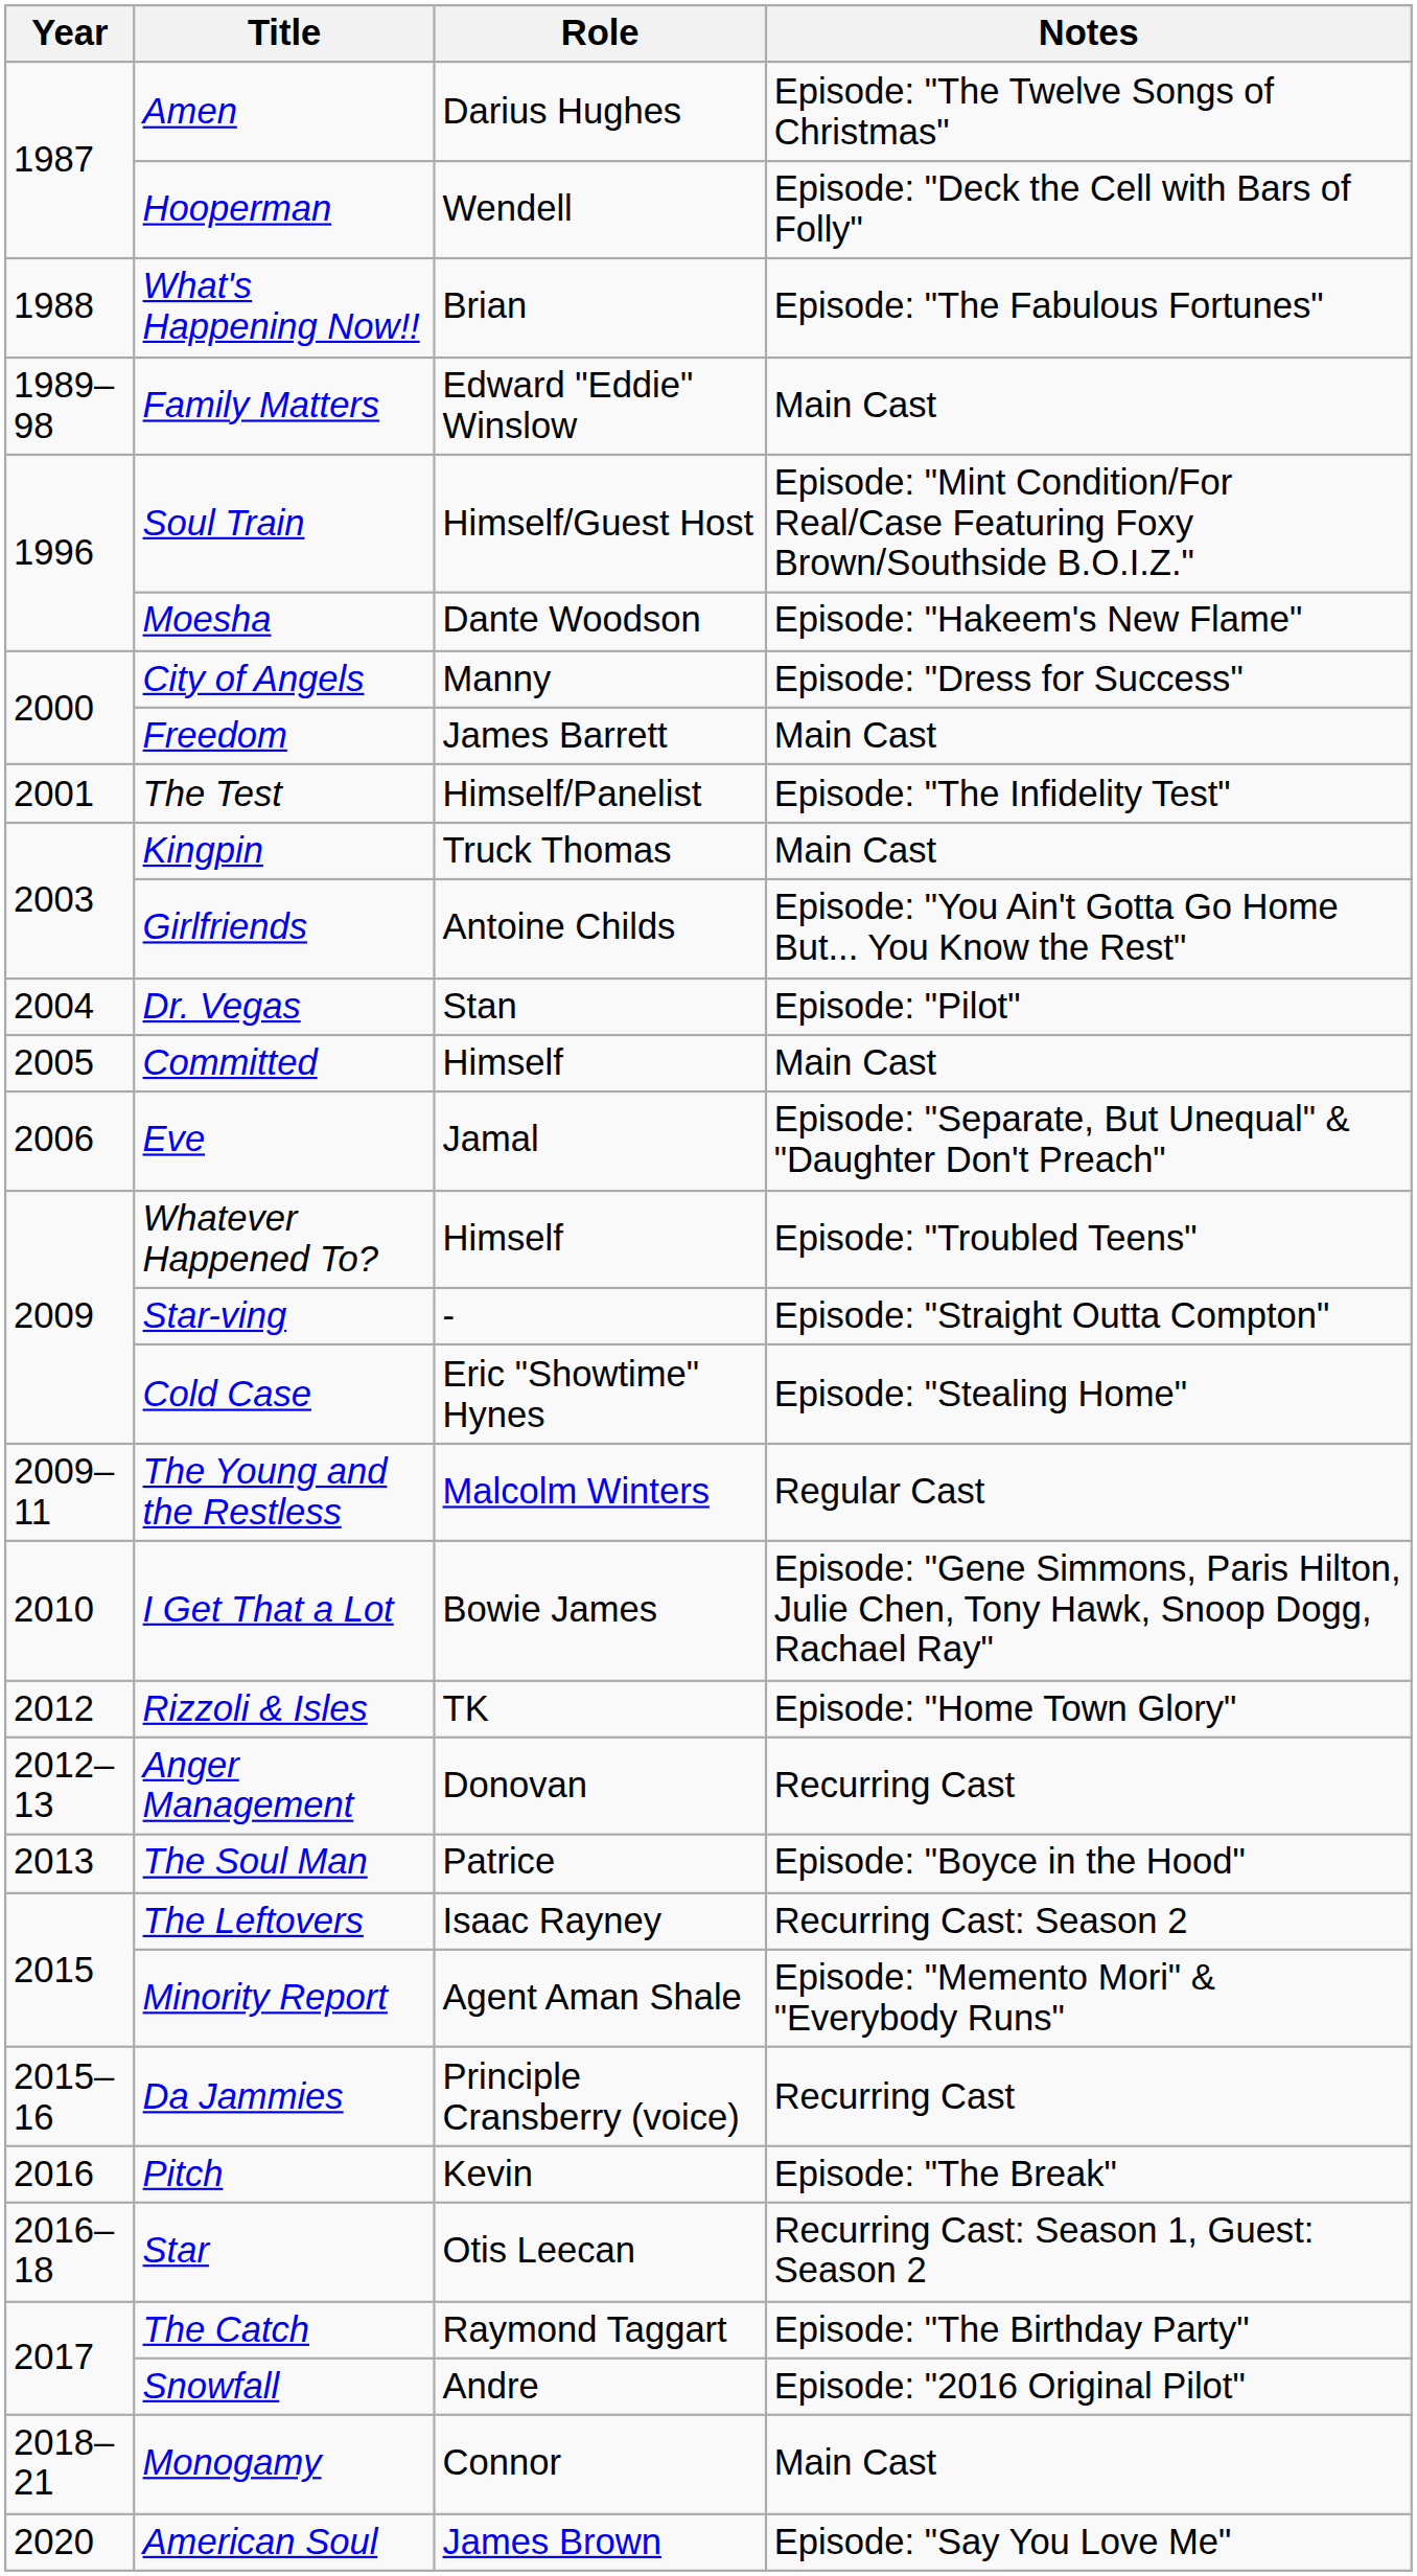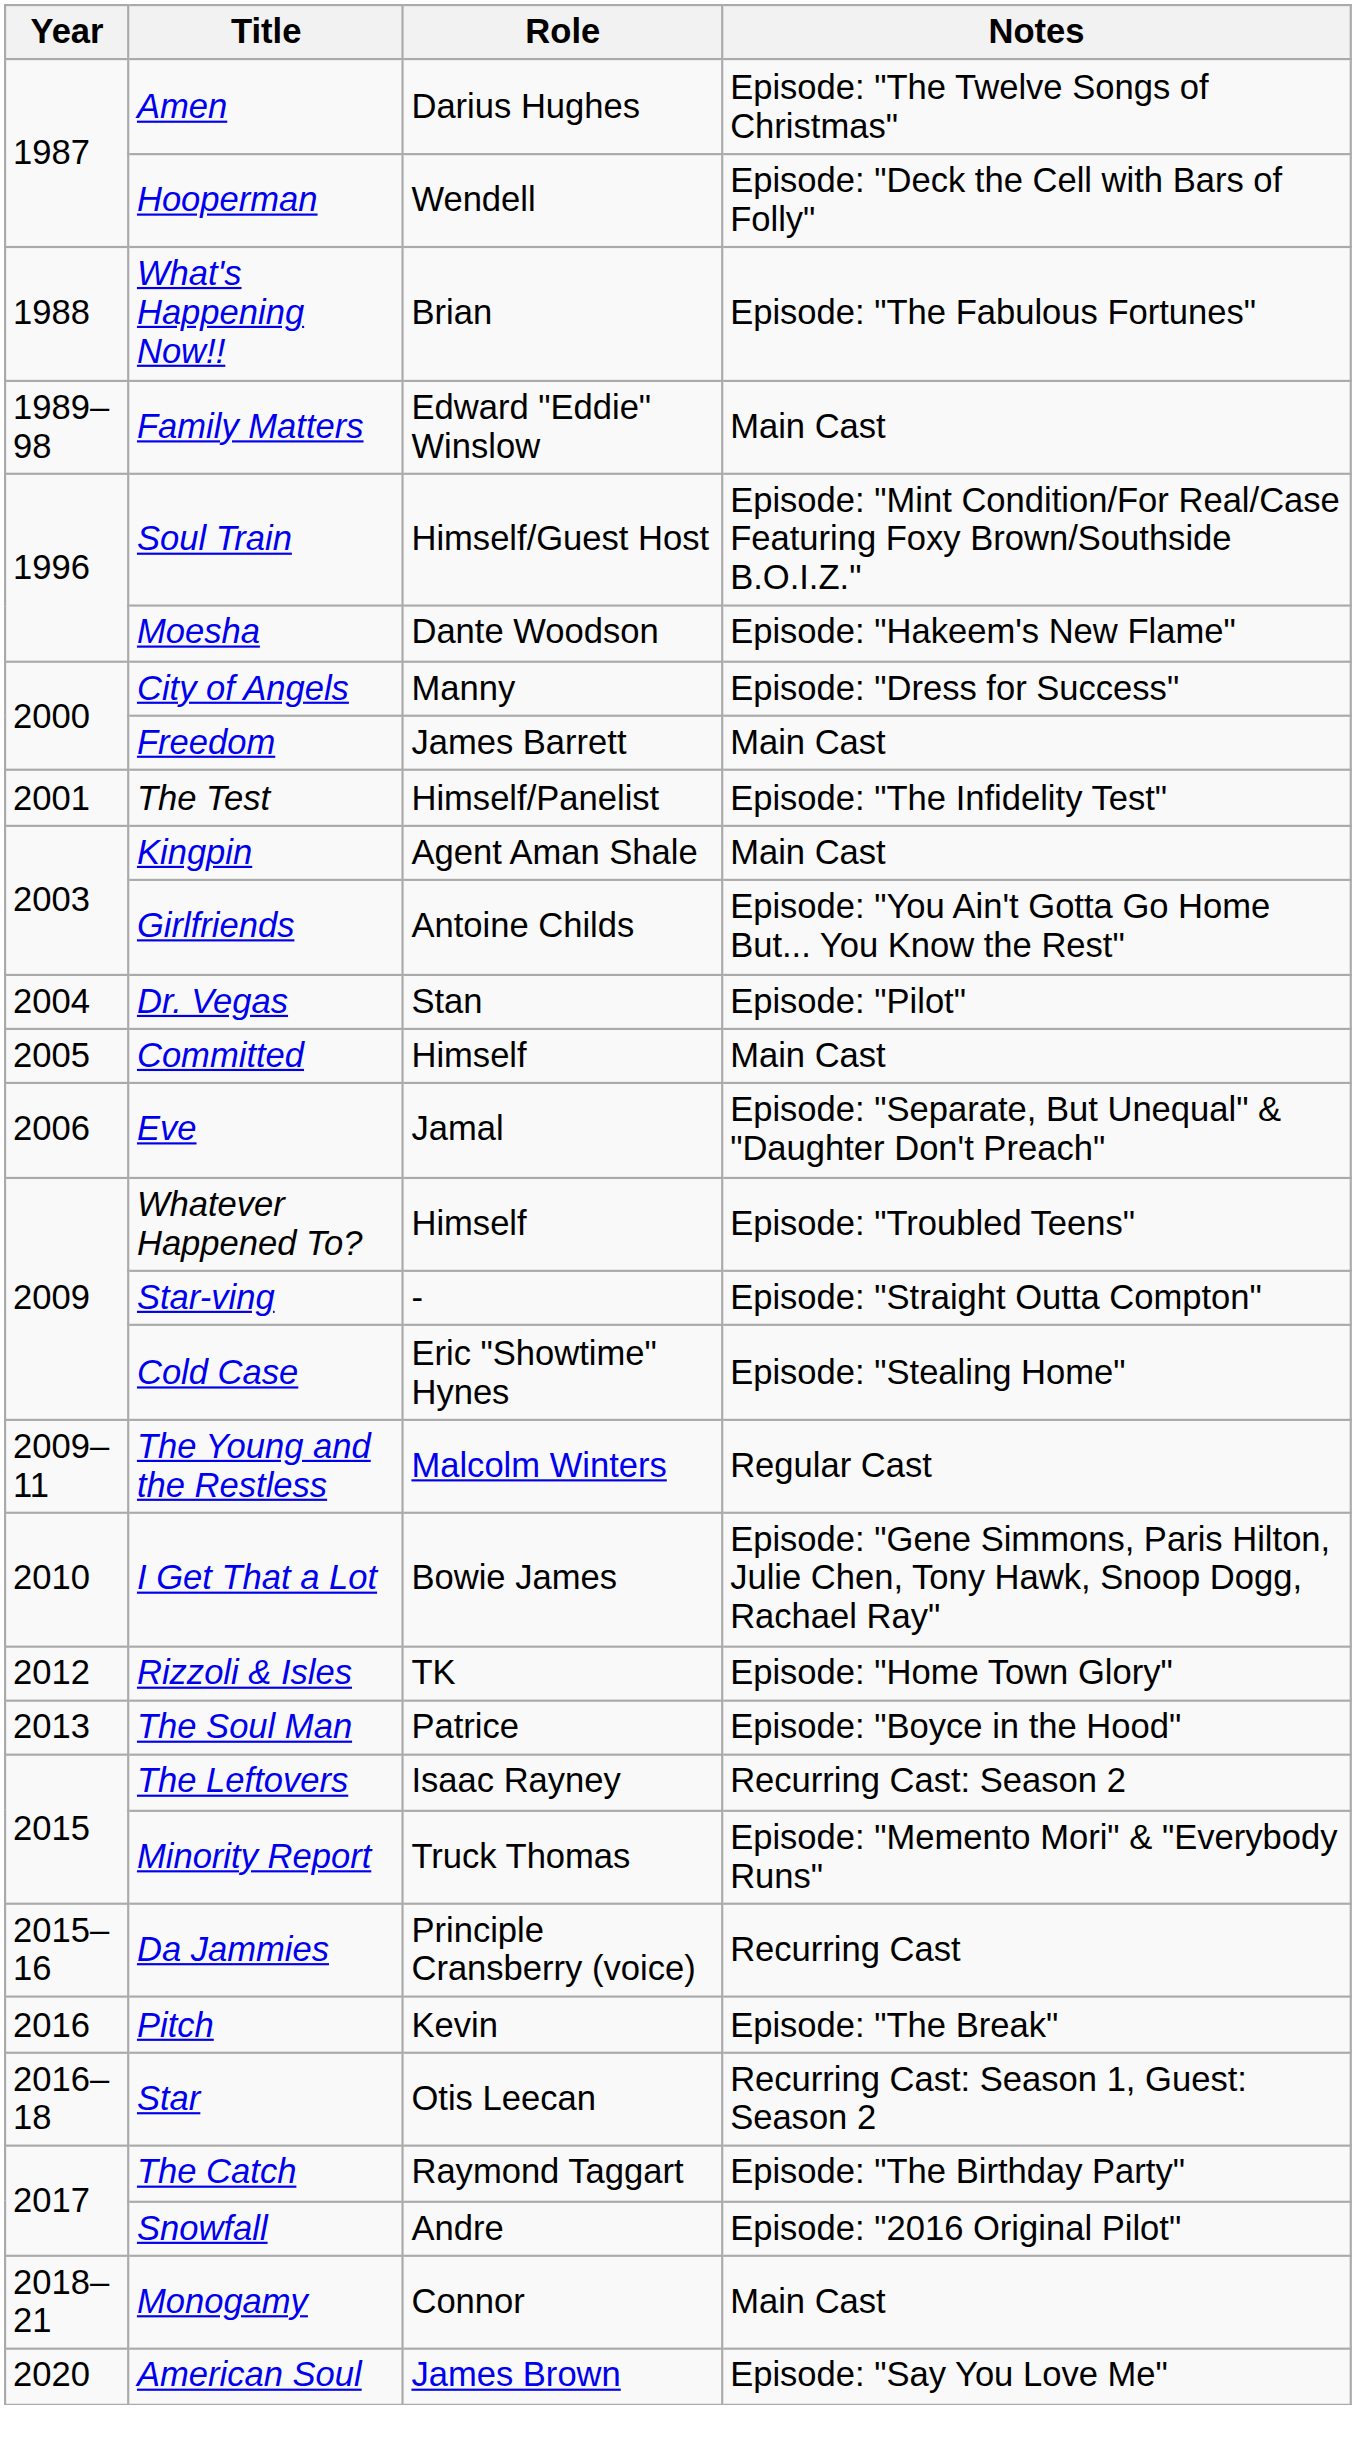Kingpin | Role: Truck Thomas -> Agent Aman Shale
- row: 2012–13 | Anger Management | Donovan | Recurring Cast
Minority Report | Role: Agent Aman Shale -> Truck Thomas
